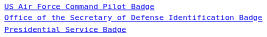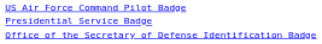rows swapped: Office of the Secretary of Defense Identification Badge <-> Presidential Service Badge
